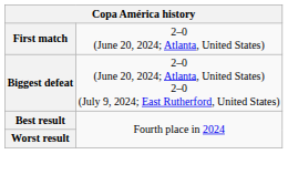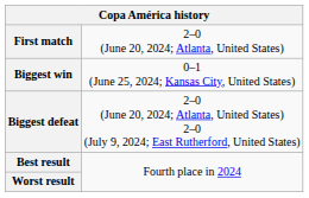+ row: Biggest win | 0–1 (June 25, 2024; Kansas City, United States)
